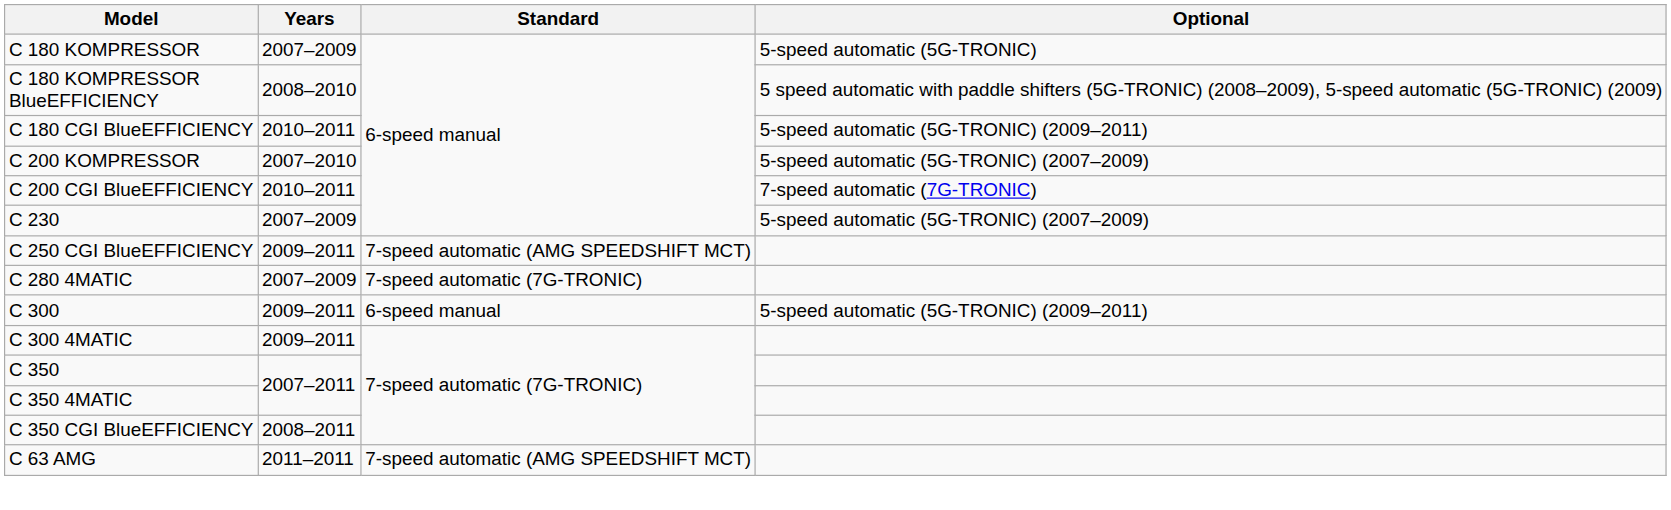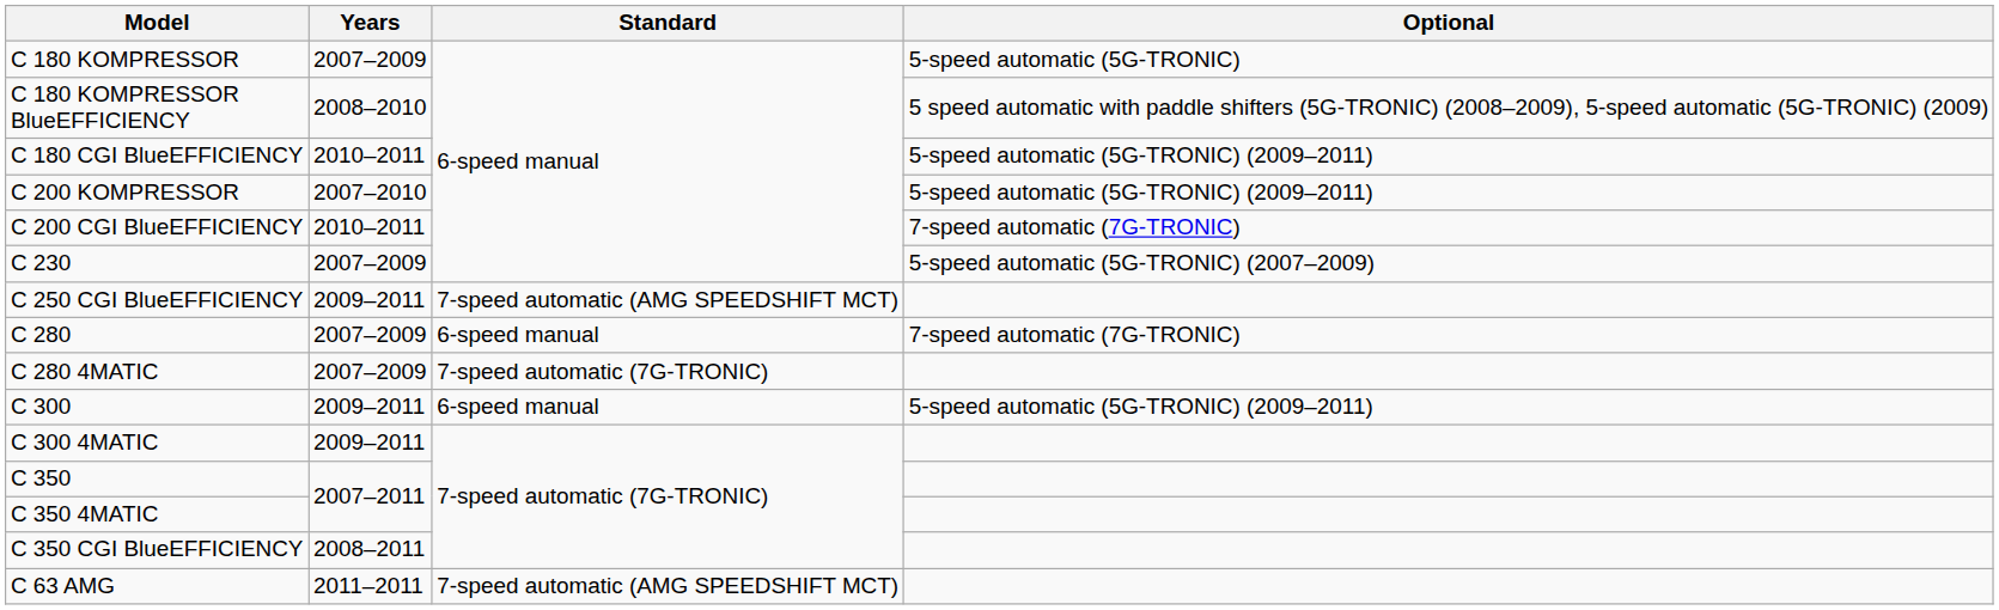C 200 KOMPRESSOR | Optional: 5-speed automatic (5G-TRONIC) (2007–2009) -> 5-speed automatic (5G-TRONIC) (2009–2011)
+ row: C 280 | 2007–2009 | 6-speed manual | 7-speed automatic (7G-TRONIC)
